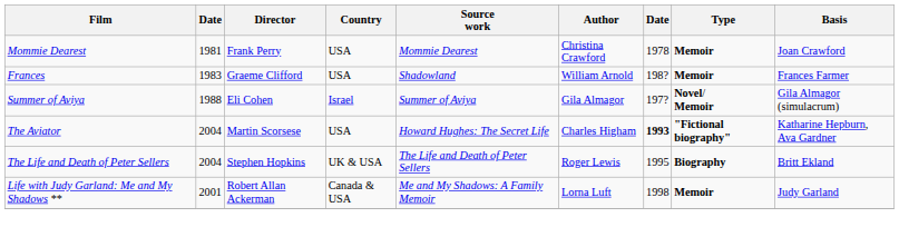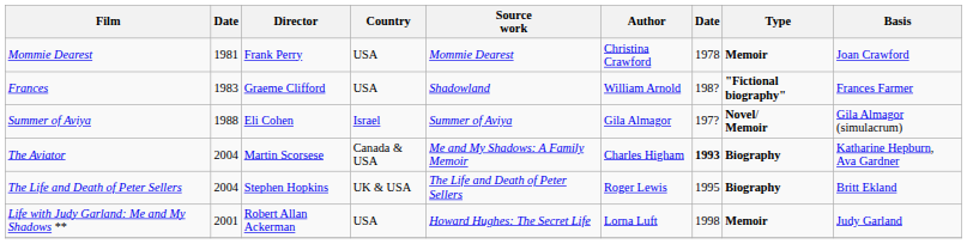Frances | Type: Memoir -> "Fictional biography"
The Aviator | Country: USA -> Canada & USA
The Aviator | Source work: Howard Hughes: The Secret Life -> Me and My Shadows: A Family Memoir
The Aviator | Type: "Fictional biography" -> Biography
Life with Judy Garland: Me and My Shadows ** | Country: Canada & USA -> USA
Life with Judy Garland: Me and My Shadows ** | Source work: Me and My Shadows: A Family Memoir -> Howard Hughes: The Secret Life
